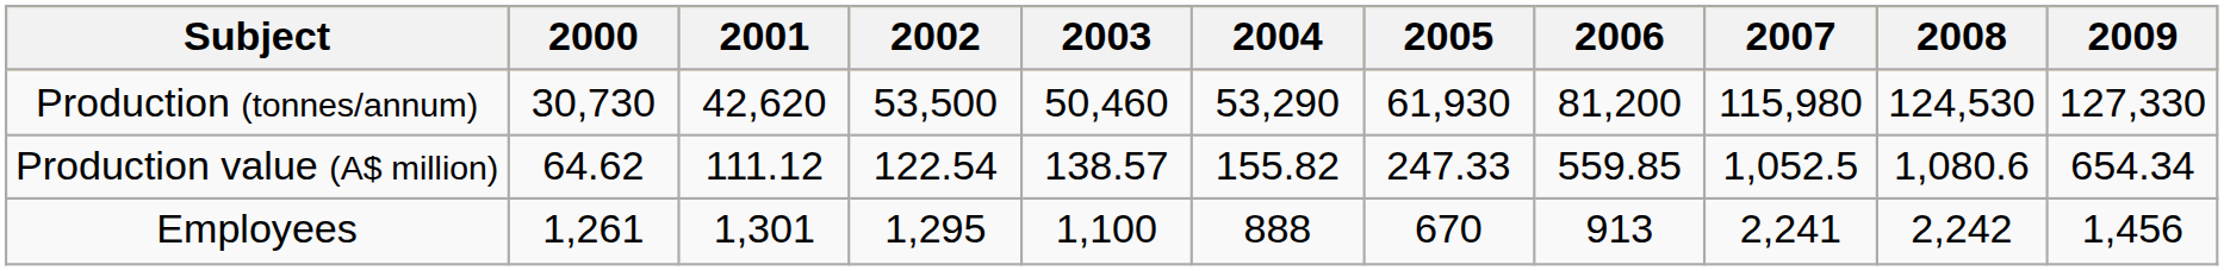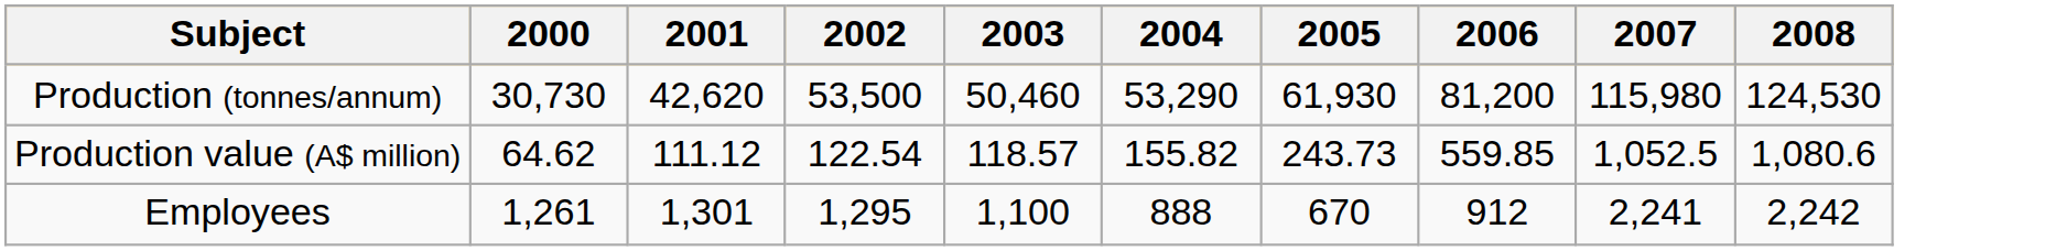- column: 2009 | 127,330 | 654.34 | 1,456
Production value (A$ million) | 2003: 138.57 -> 118.57
Production value (A$ million) | 2005: 247.33 -> 243.73
Employees | 2006: 913 -> 912
